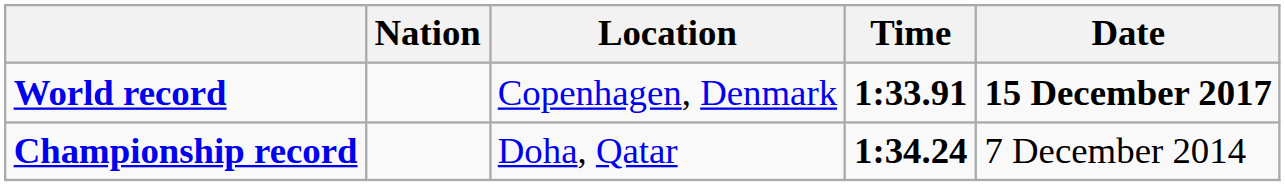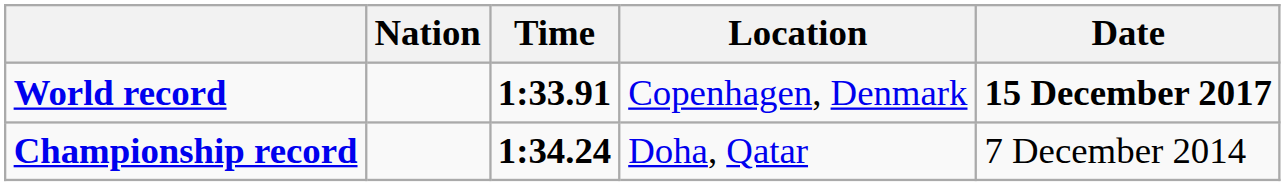columns swapped: Time <-> Location
